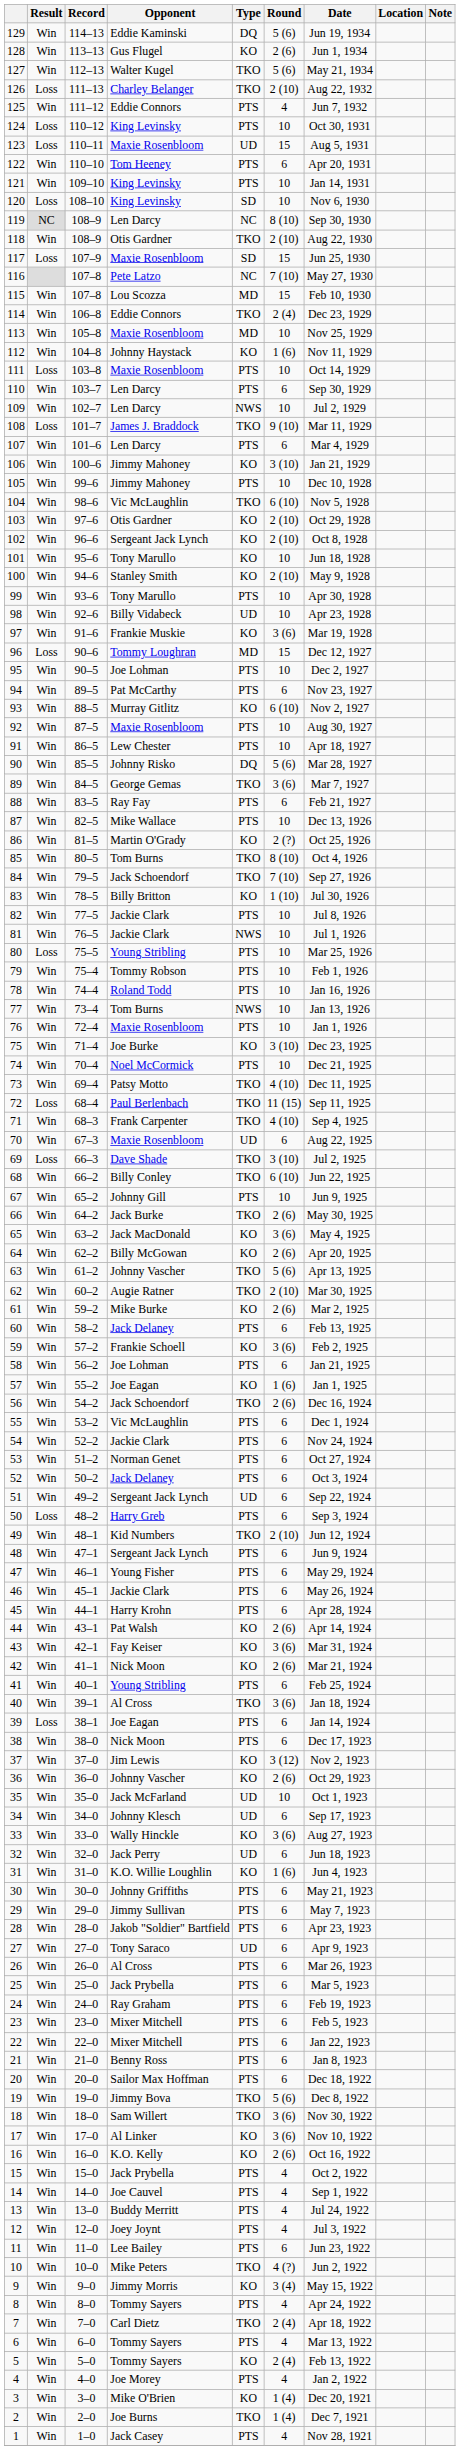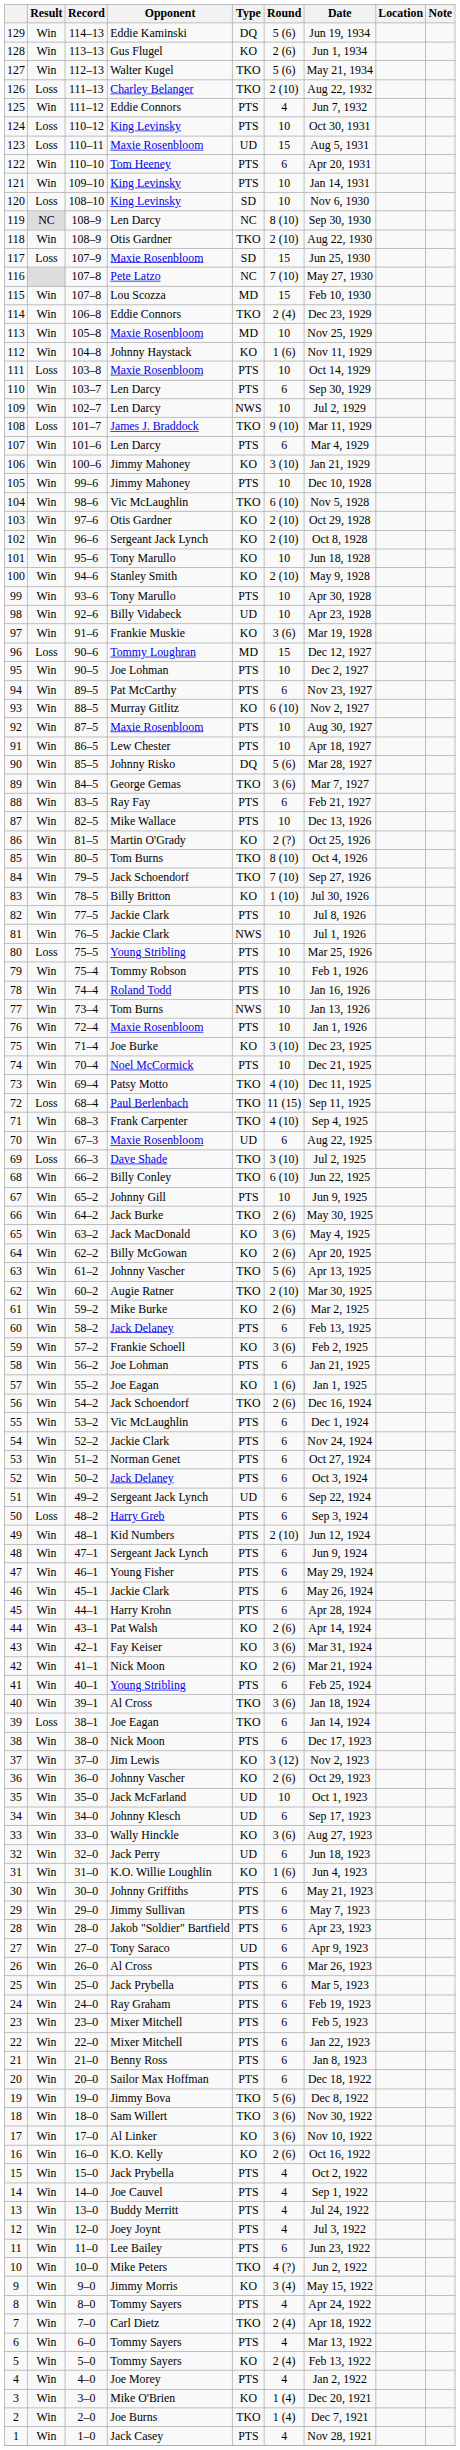49 | Type: TKO -> PTS
39 | Type: PTS -> TKO
